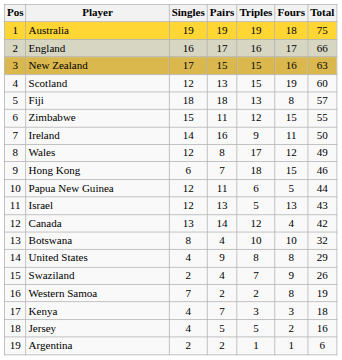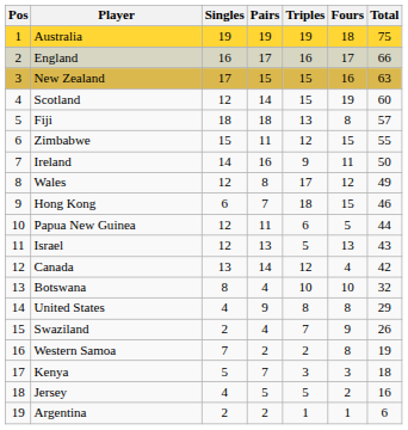Scotland | Pairs: 13 -> 14
Kenya | Singles: 4 -> 5
